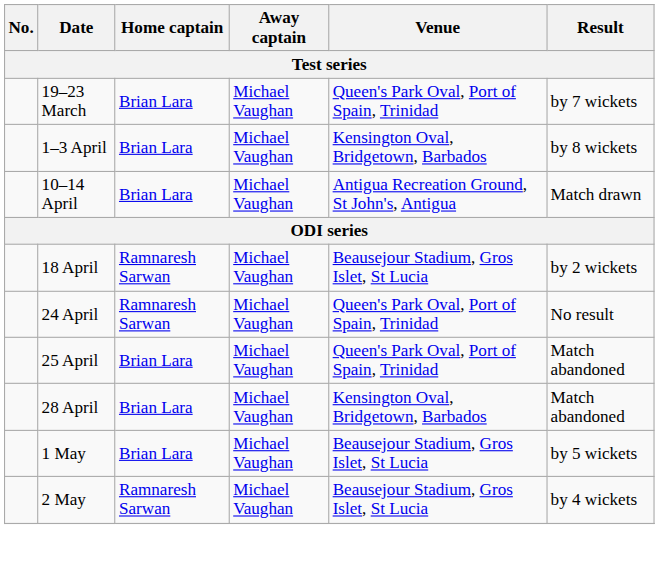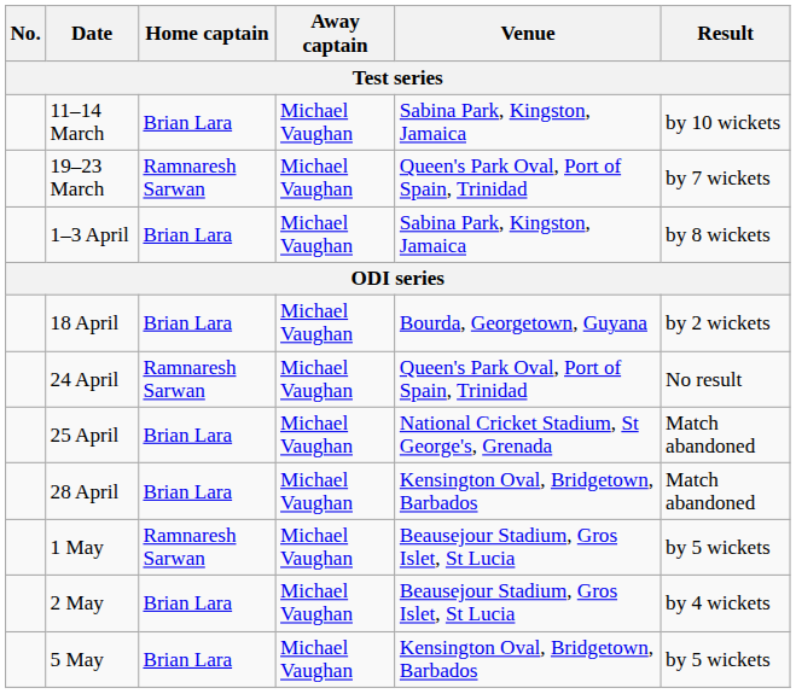+ row: 11–14 March | Brian Lara | Michael Vaughan | Sabina Park, Kingston, Jamaica | by 10 wickets
19–23 March | Home captain: Brian Lara -> Ramnaresh Sarwan
1–3 April | Venue: Kensington Oval, Bridgetown, Barbados -> Sabina Park, Kingston, Jamaica
- row: 10–14 April | Brian Lara | Michael Vaughan | Antigua Recreation Ground, St John's, Antigua | Match drawn
18 April | Home captain: Ramnaresh Sarwan -> Brian Lara
18 April | Venue: Beausejour Stadium, Gros Islet, St Lucia -> Bourda, Georgetown, Guyana
25 April | Venue: Queen's Park Oval, Port of Spain, Trinidad -> National Cricket Stadium, St George's, Grenada
1 May | Home captain: Brian Lara -> Ramnaresh Sarwan
2 May | Home captain: Ramnaresh Sarwan -> Brian Lara
+ row: 5 May | Brian Lara | Michael Vaughan | Kensington Oval, Bridgetown, Barbados | by 5 wickets
